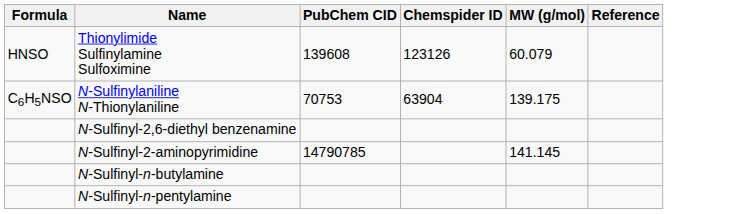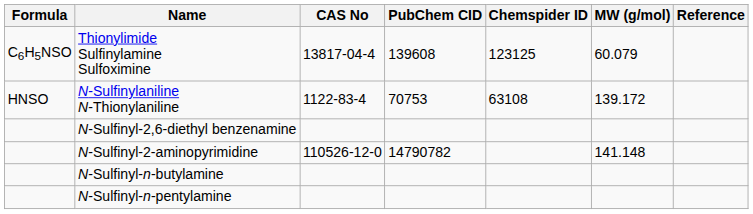+ column: CAS No | 13817-04-4 | 1122-83-4 | 110526-12-0
Thionylimide Sulfinylamine Sulfoximine | Formula: HNSO -> C6H5NSO
Thionylimide Sulfinylamine Sulfoximine | Chemspider ID: 123126 -> 123125
N-Sulfinylaniline N-Thionylaniline | Formula: C6H5NSO -> HNSO
N-Sulfinylaniline N-Thionylaniline | Chemspider ID: 63904 -> 63108
N-Sulfinylaniline N-Thionylaniline | MW (g/mol): 139.175 -> 139.172
N-Sulfinyl-2-aminopyrimidine | PubChem CID: 14790785 -> 14790782
N-Sulfinyl-2-aminopyrimidine | MW (g/mol): 141.145 -> 141.148
